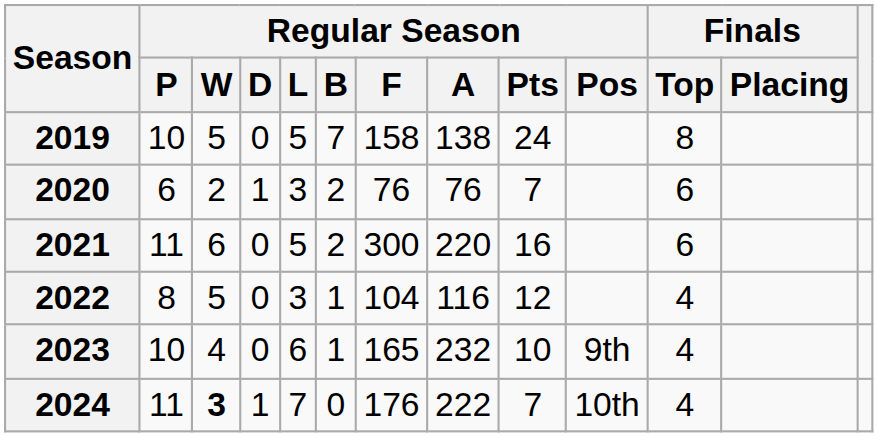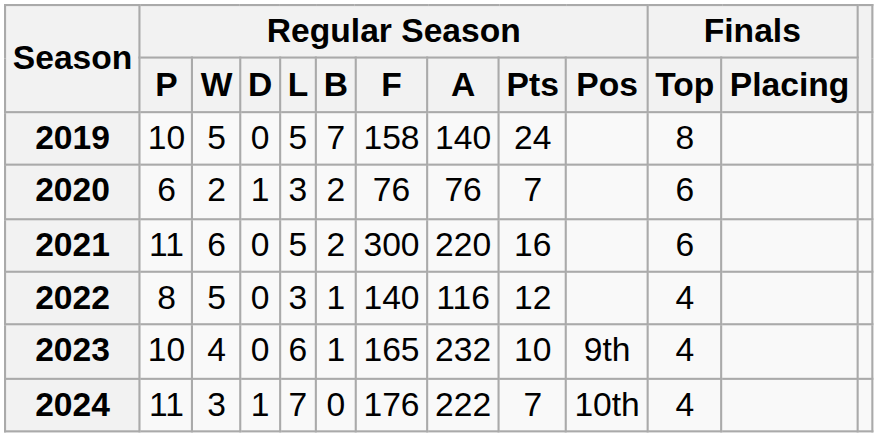2019 | Regular Season / A: 138 -> 140
2022 | Regular Season / F: 104 -> 140
2024 | Regular Season / W: bold -> normal
